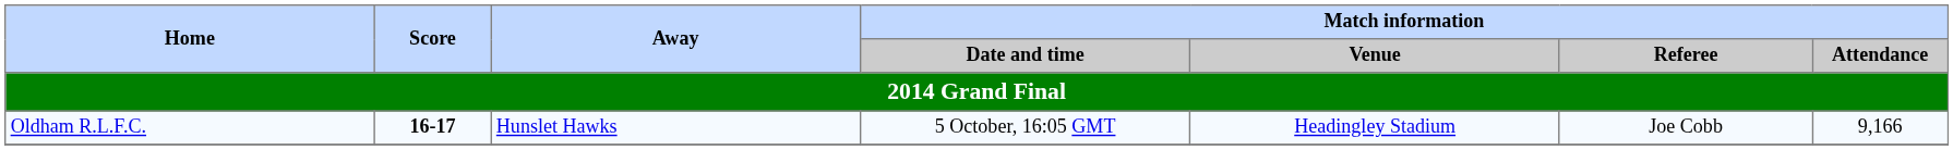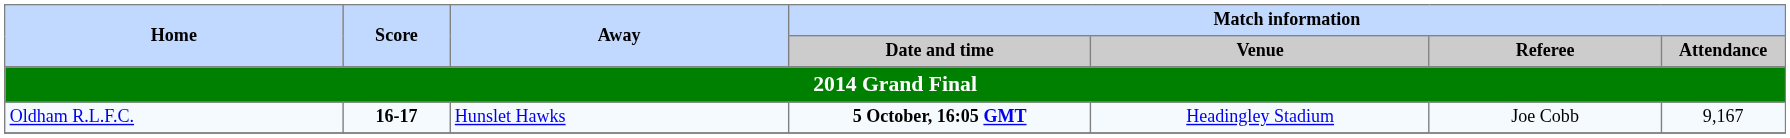Oldham R.L.F.C. | Match information / Date and time: normal -> bold
Oldham R.L.F.C. | Match information / Attendance: 9,166 -> 9,167
